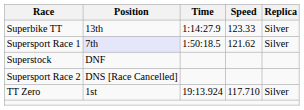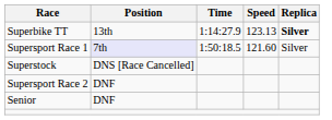Superbike TT | Speed: 123.33 -> 123.13
Superbike TT | Replica: normal -> bold
Supersport Race 1 | Speed: 121.62 -> 121.60
Superstock | Position: DNF -> DNS [Race Cancelled]
Supersport Race 2 | Position: DNS [Race Cancelled] -> DNF
- row: TT Zero | 1st | 19:13.924 | 117.710 | Silver
+ row: Senior | DNF
